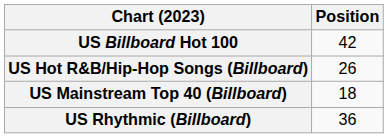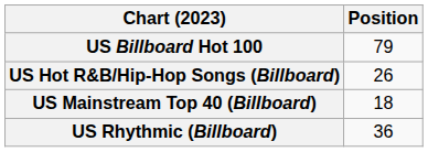US Billboard Hot 100 | Position: 42 -> 79
